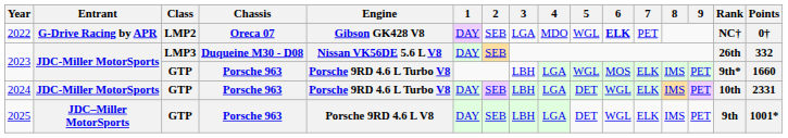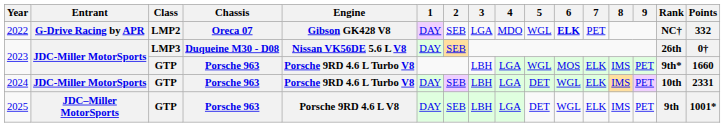2022 | Points: 0† -> 332
2023 / LMP3 | Points: 332 -> 0†
